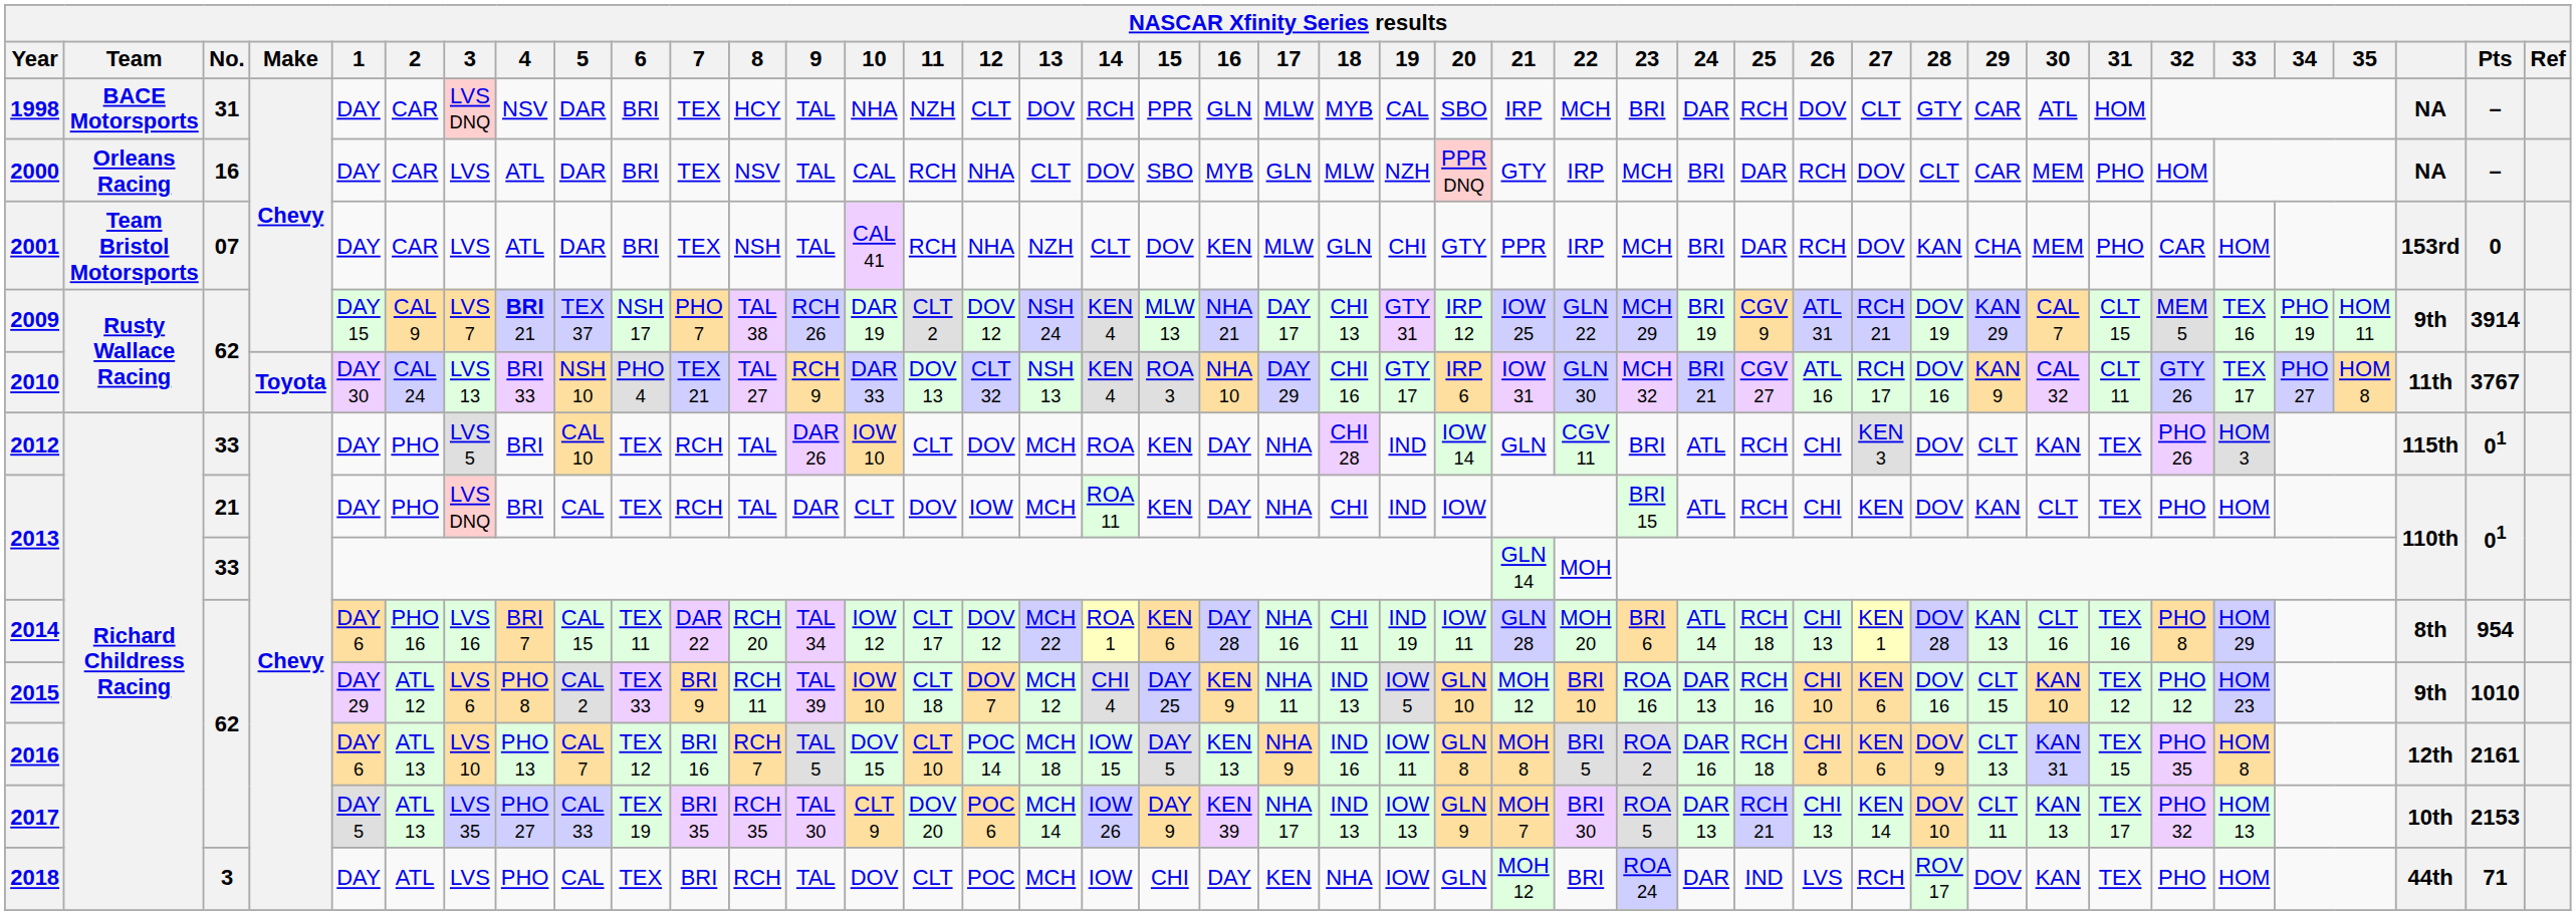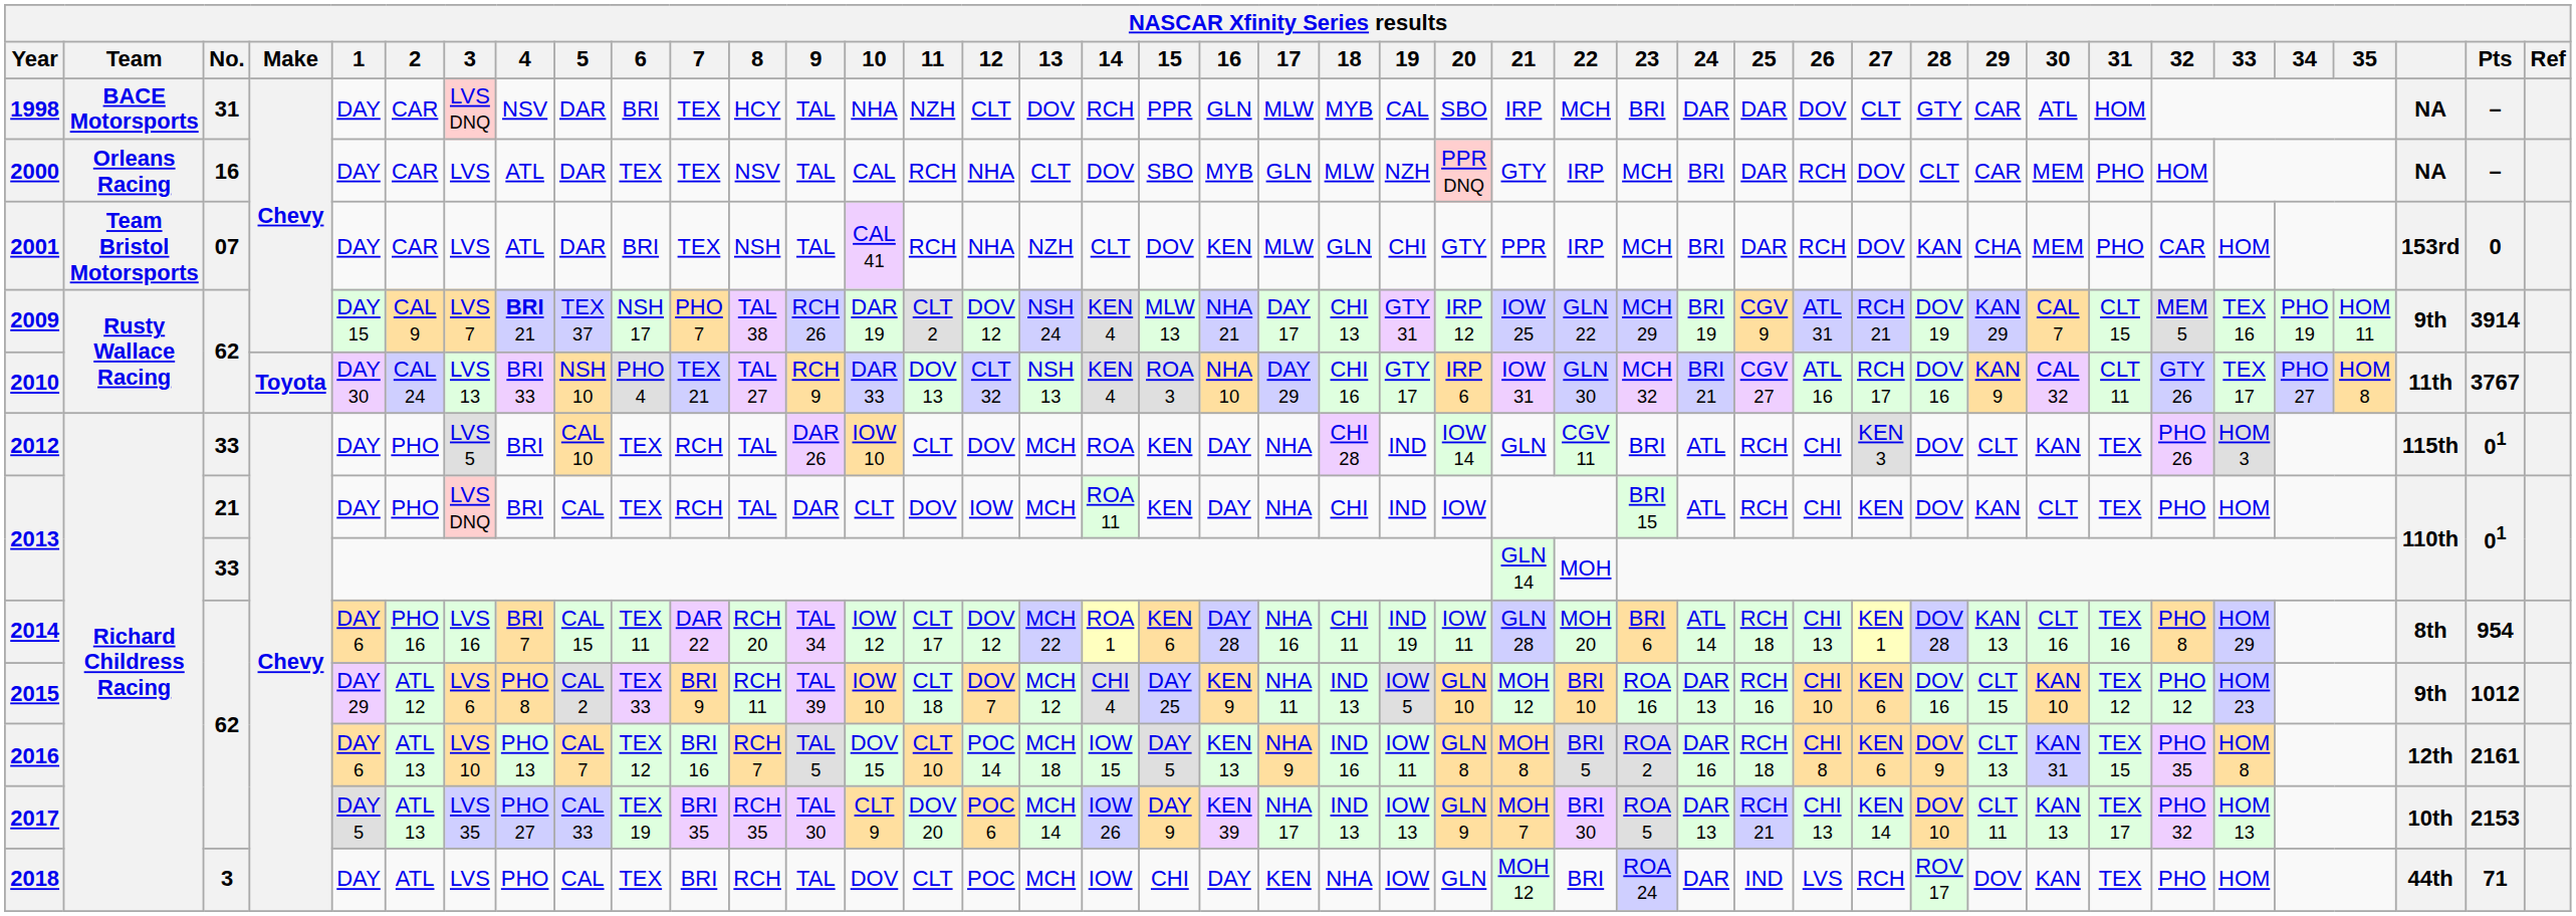1998 | 25: RCH -> DAR
2000 | 6: BRI -> TEX
2015 | Pts: 1010 -> 1012
